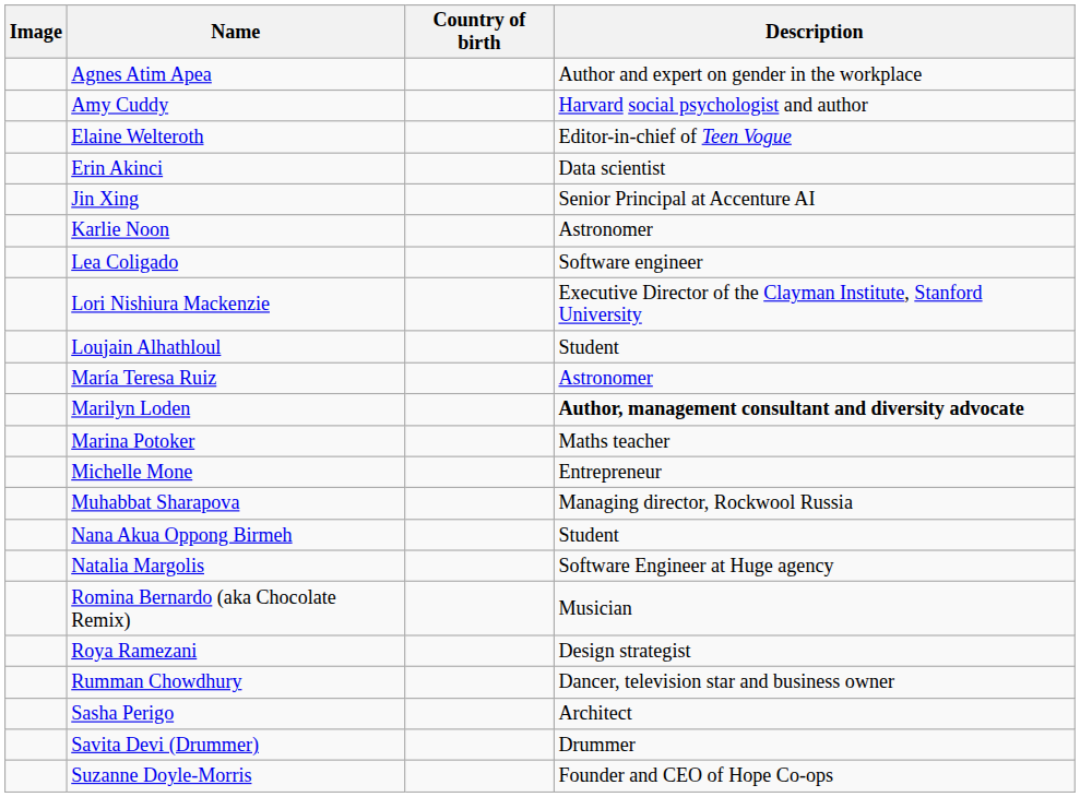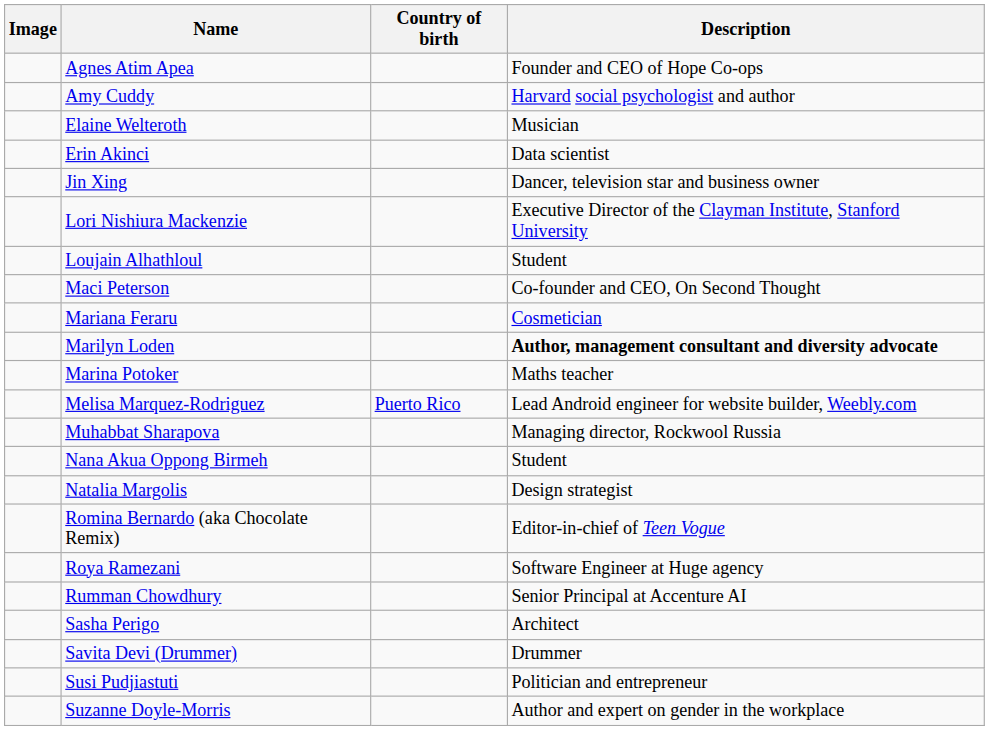Agnes Atim Apea | Description: Author and expert on gender in the workplace -> Founder and CEO of Hope Co-ops
Elaine Welteroth | Description: Editor-in-chief of Teen Vogue -> Musician
Jin Xing | Description: Senior Principal at Accenture AI -> Dancer, television star and business owner
- row: Karlie Noon | Astronomer
- row: Lea Coligado | Software engineer
+ row: Maci Peterson | Co-founder and CEO, On Second Thought
+ row: Mariana Feraru | Cosmetician
- row: María Teresa Ruiz | Astronomer
+ row: Melisa Marquez-Rodriguez | Puerto Rico | Lead Android engineer for website builder, Weebly.com
- row: Michelle Mone | Entrepreneur
Natalia Margolis | Description: Software Engineer at Huge agency -> Design strategist
Romina Bernardo (aka Chocolate Remix) | Description: Musician -> Editor-in-chief of Teen Vogue
Roya Ramezani | Description: Design strategist -> Software Engineer at Huge agency
Rumman Chowdhury | Description: Dancer, television star and business owner -> Senior Principal at Accenture AI
+ row: Susi Pudjiastuti | Politician and entrepreneur
Suzanne Doyle-Morris | Description: Founder and CEO of Hope Co-ops -> Author and expert on gender in the workplace
